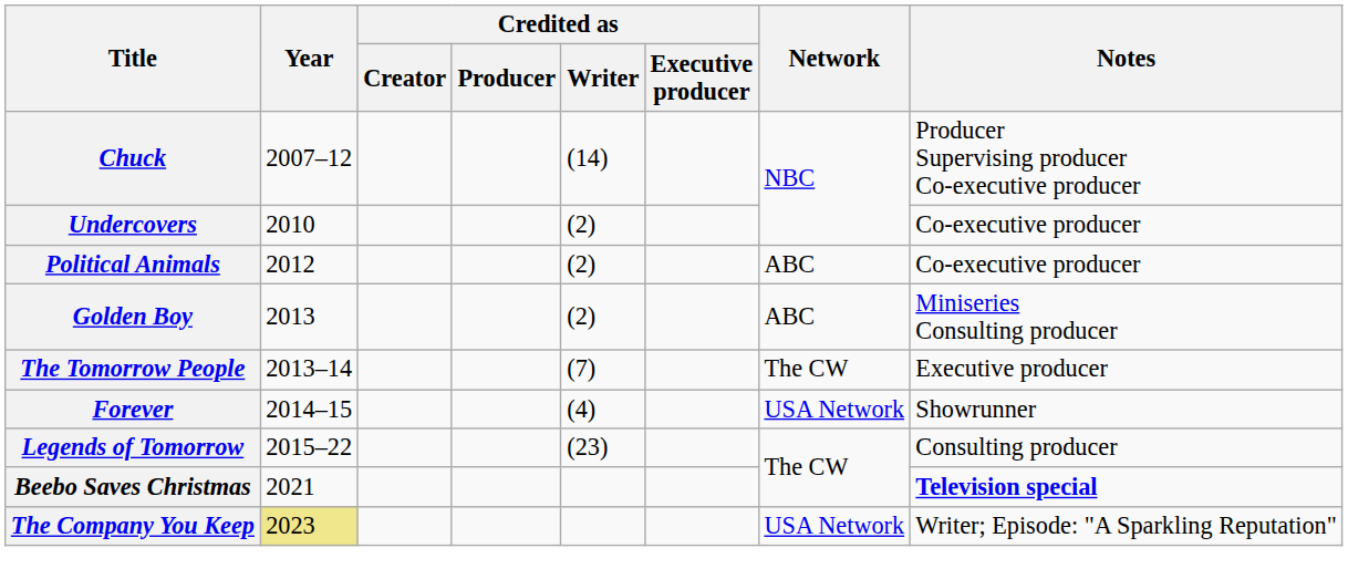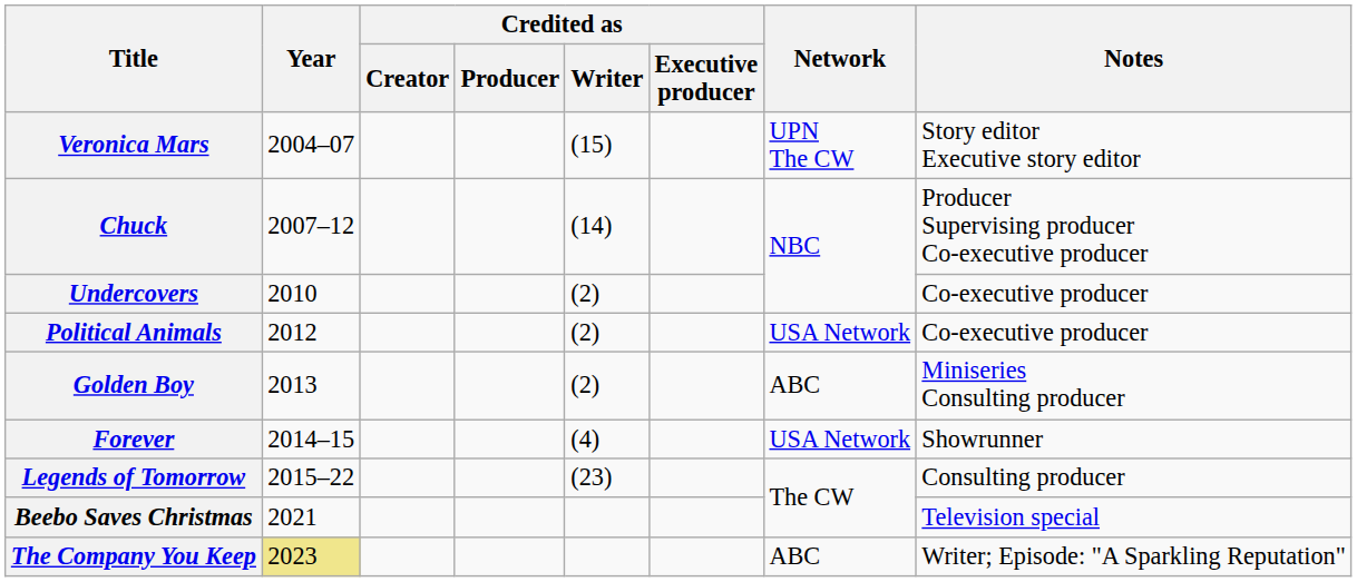+ row: Veronica Mars | 2004–07 | (15) | UPN The CW | Story editor Executive story editor
Political Animals | Network: ABC -> USA Network
- row: The Tomorrow People | 2013–14 | (7) | The CW | Executive producer
Beebo Saves Christmas | Notes: bold -> normal
The Company You Keep | Network: USA Network -> ABC
